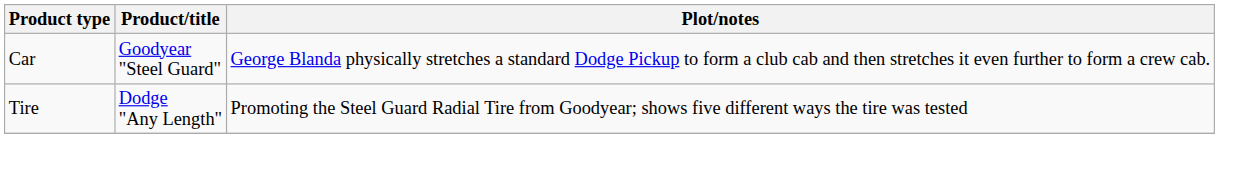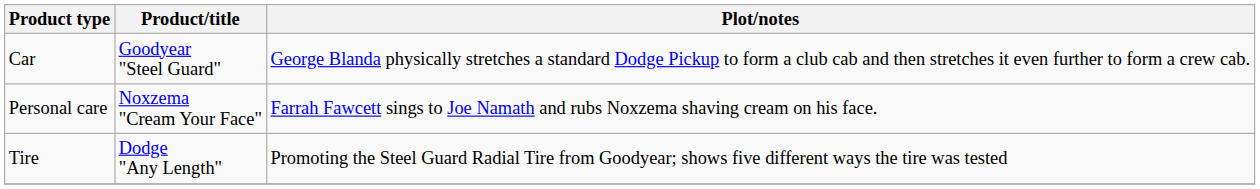+ row: Personal care | Noxzema "Cream Your Face" | Farrah Fawcett sings to Joe Namath and rubs Noxzema shaving cream on his face.
